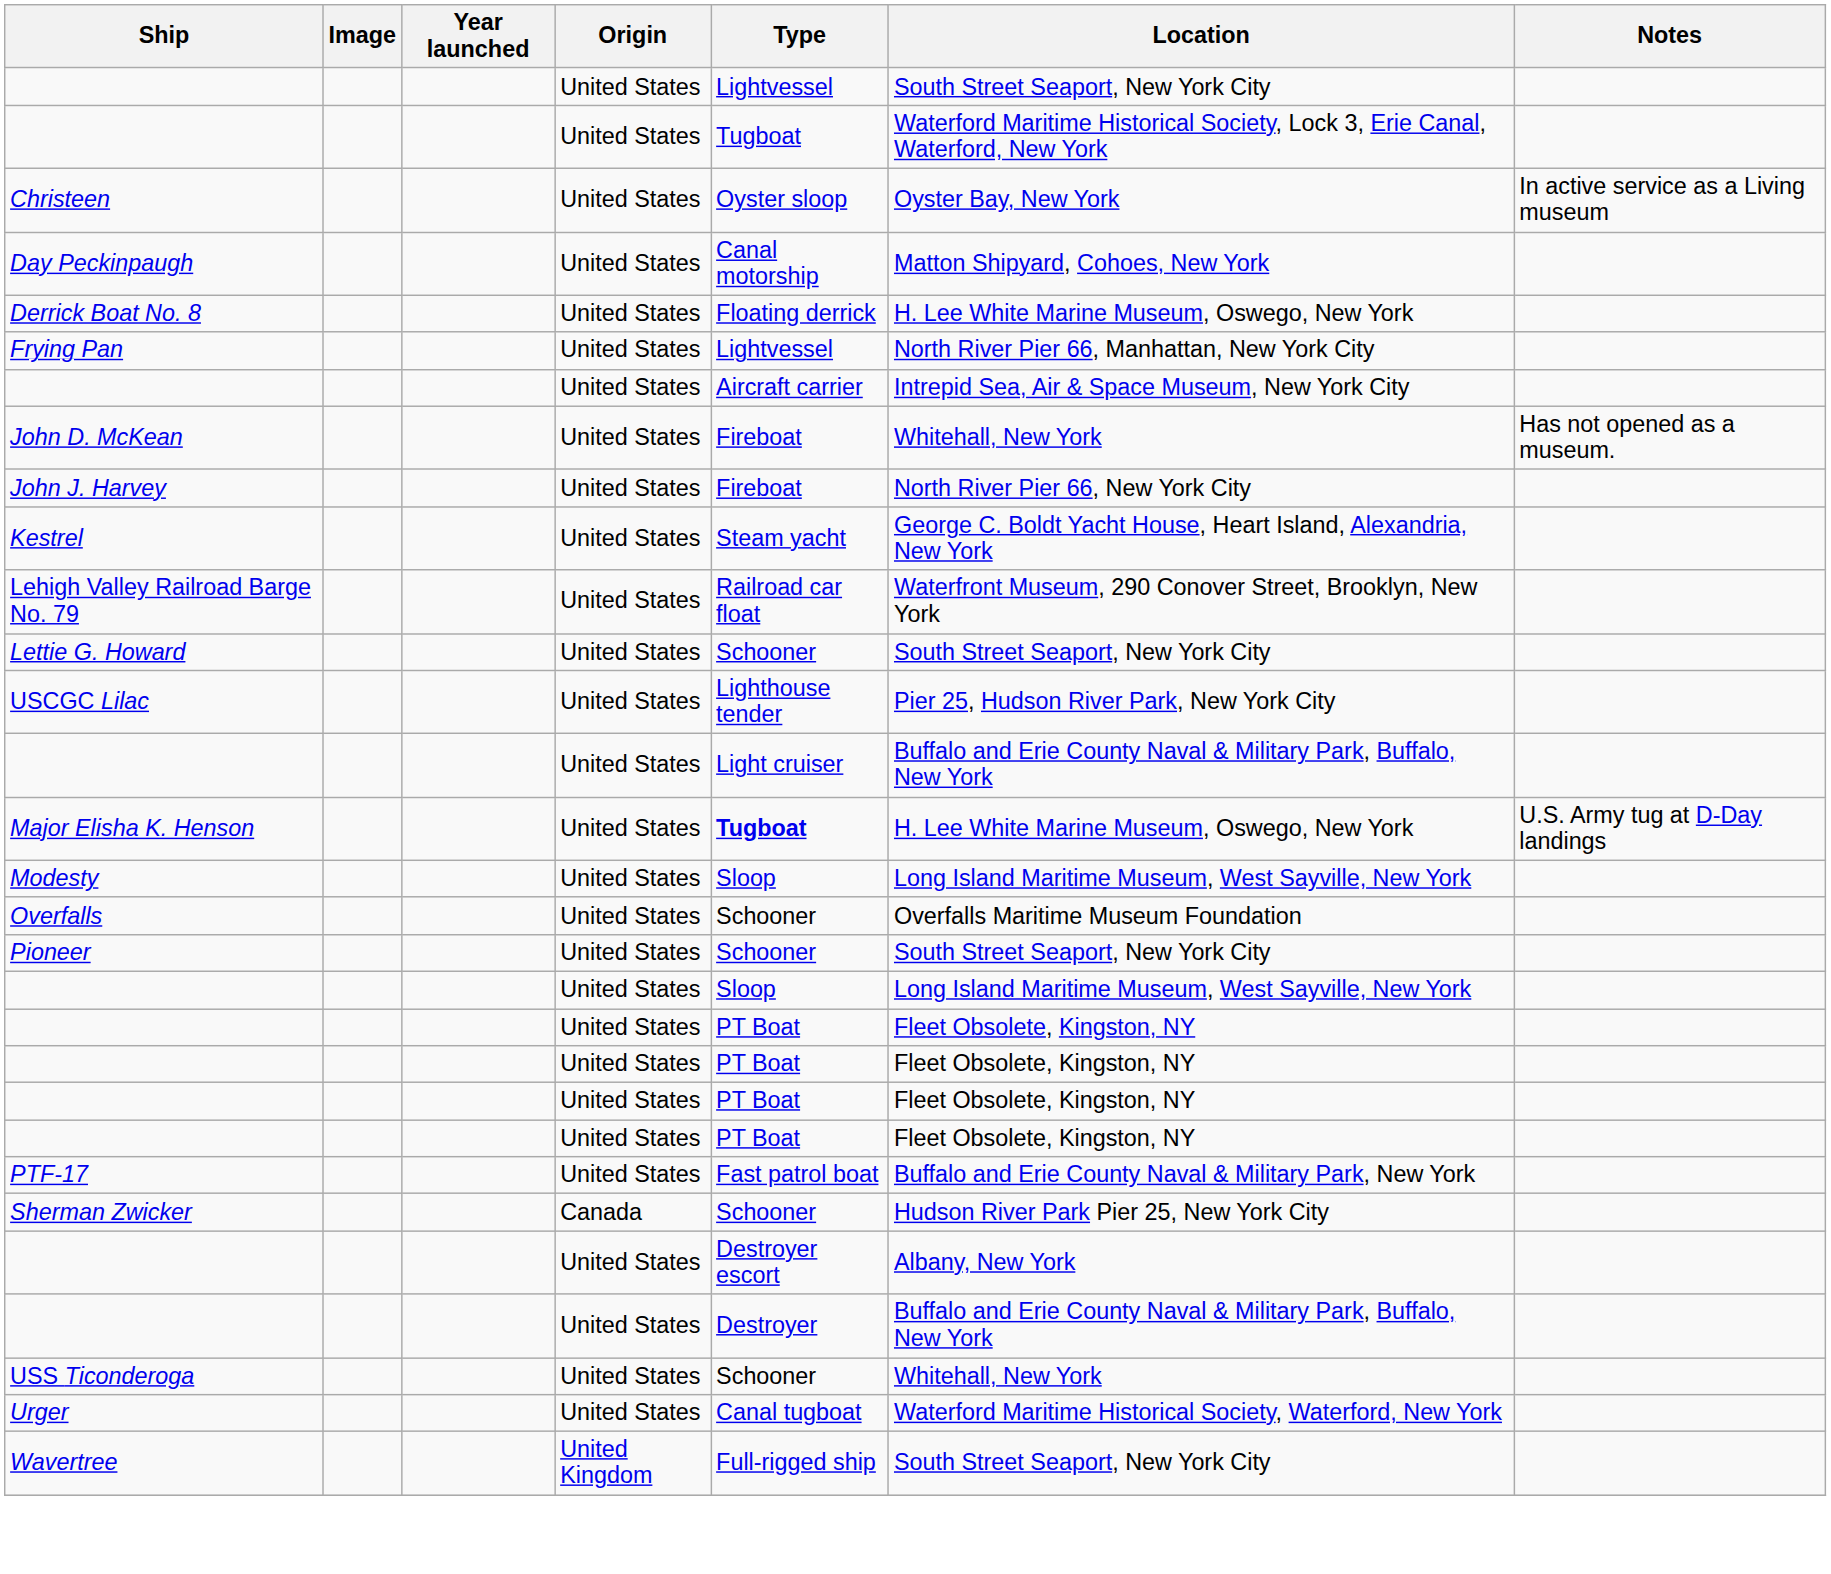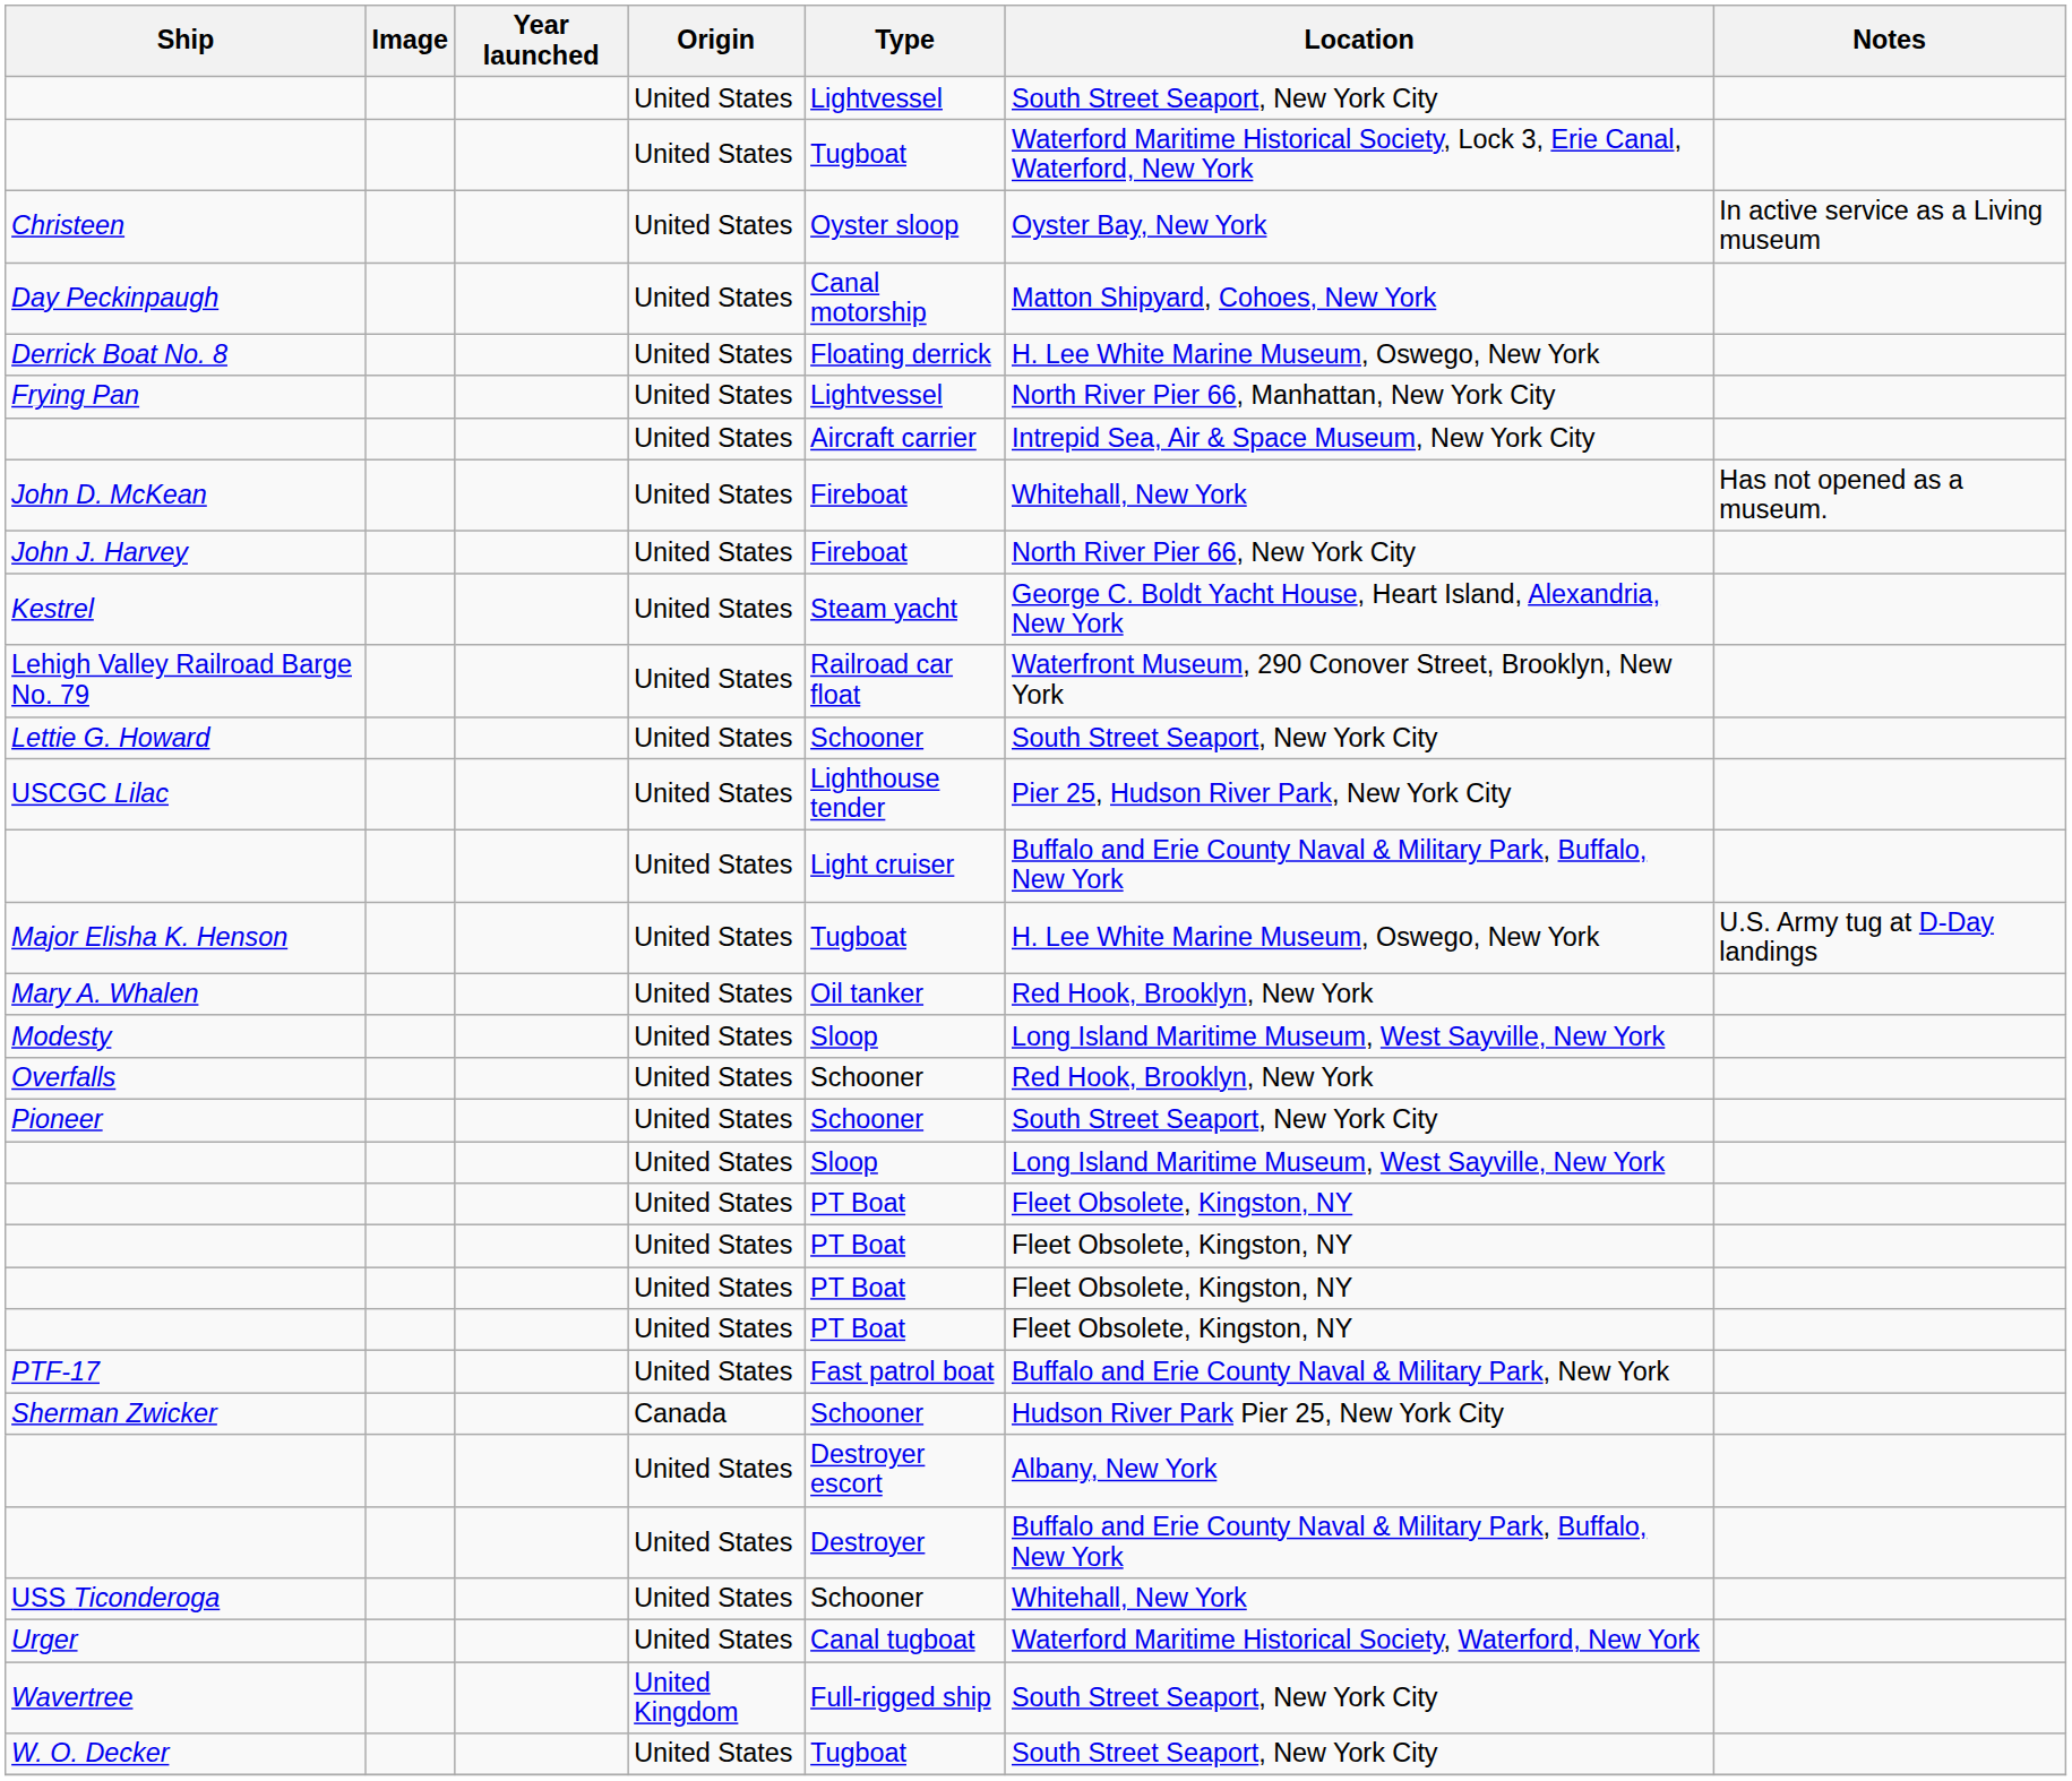Major Elisha K. Henson | Type: bold -> normal
+ row: Mary A. Whalen | United States | Oil tanker | Red Hook, Brooklyn, New York
Overfalls | Location: Overfalls Maritime Museum Foundation -> Red Hook, Brooklyn, New York
+ row: W. O. Decker | United States | Tugboat | South Street Seaport, New York City
